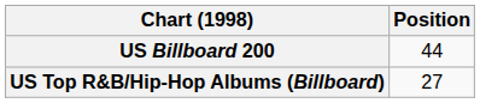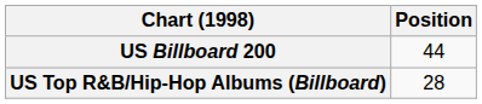US Top R&B/Hip-Hop Albums (Billboard) | Position: 27 -> 28
